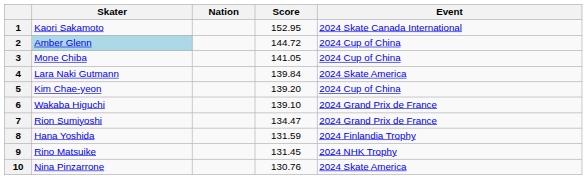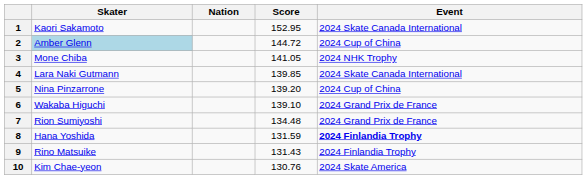3 | Event: 2024 Cup of China -> 2024 NHK Trophy
4 | Score: 139.84 -> 139.85
4 | Event: 2024 Skate America -> 2024 Skate Canada International
5 | Skater: Kim Chae-yeon -> Nina Pinzarrone
7 | Score: 134.47 -> 134.48
8 | Event: normal -> bold
9 | Score: 131.45 -> 131.43
9 | Event: 2024 NHK Trophy -> 2024 Finlandia Trophy
10 | Skater: Nina Pinzarrone -> Kim Chae-yeon
